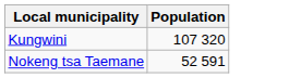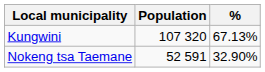+ column: % | 67.13% | 32.90%
